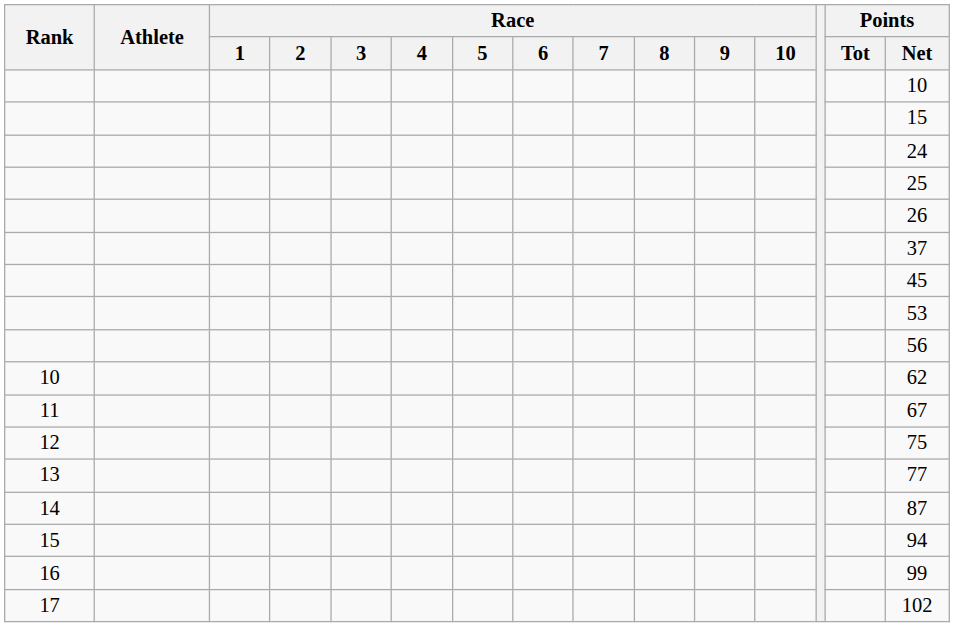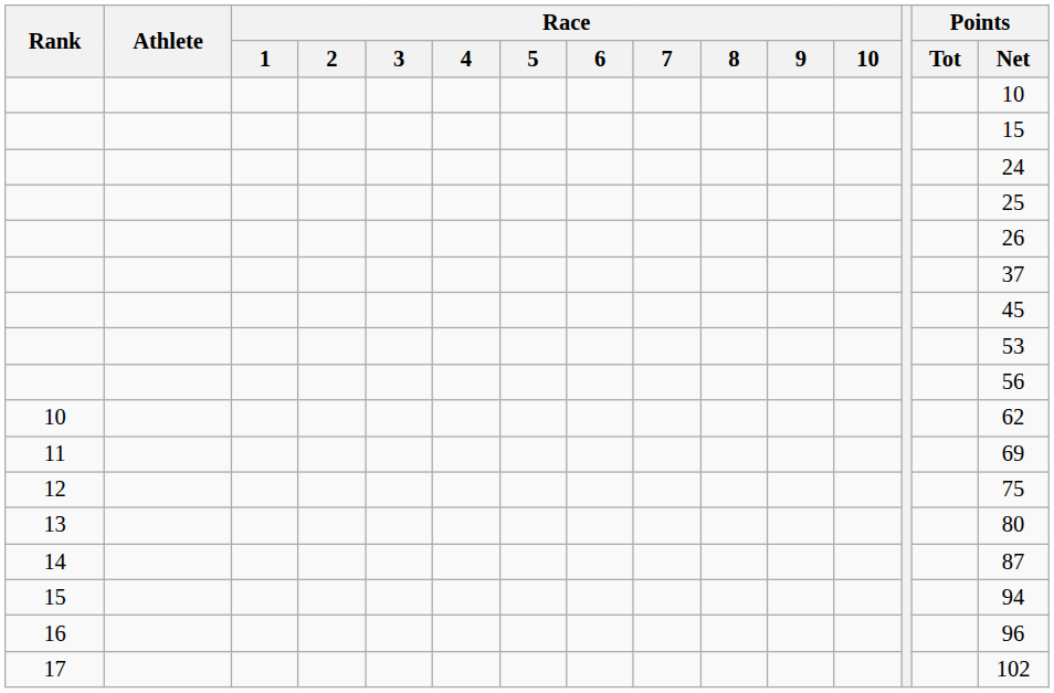11 | Points / Net: 67 -> 69
13 | Points / Net: 77 -> 80
16 | Points / Net: 99 -> 96
